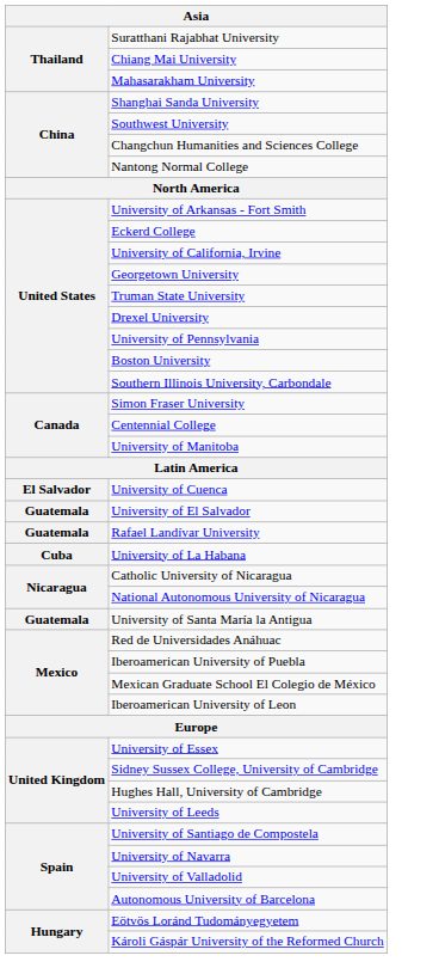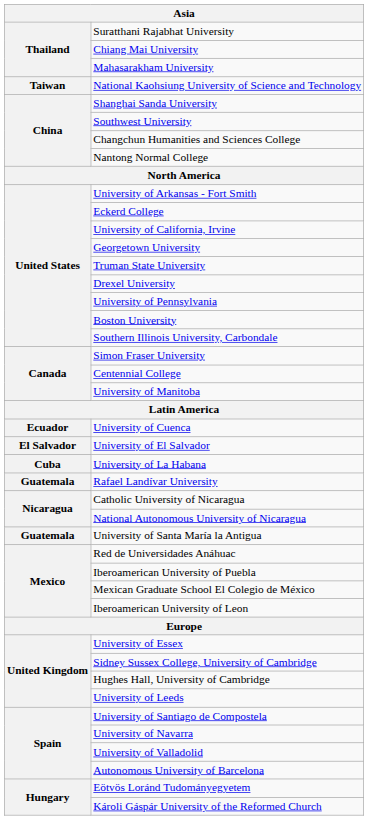+ row: Taiwan | National Kaohsiung University of Science and Technology
University of Cuenca | column 1: El Salvador -> Ecuador
University of El Salvador | column 1: Guatemala -> El Salvador
rows swapped: University of La Habana <-> Rafael Landívar University
